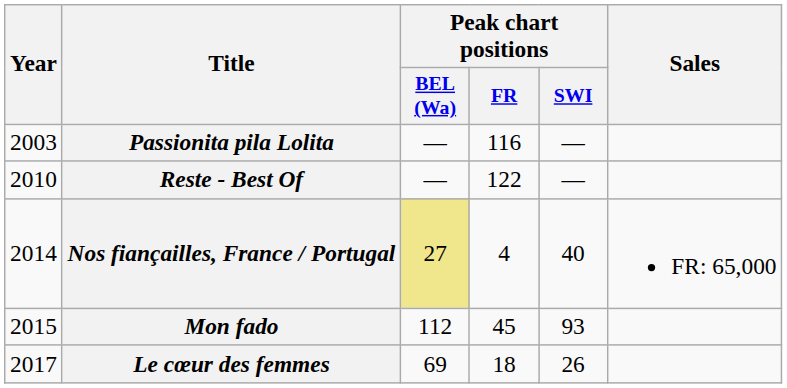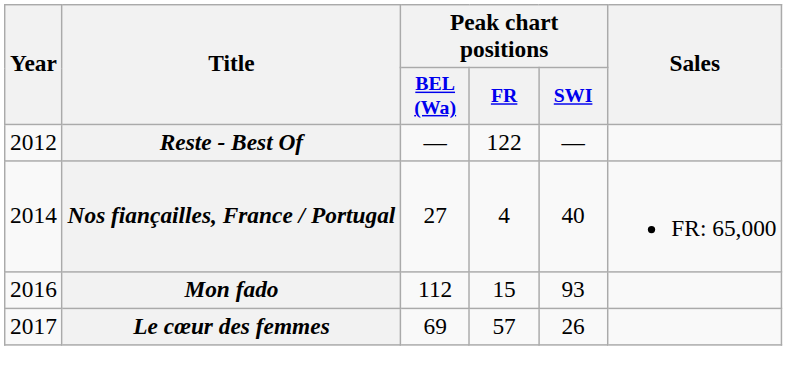- row: 2003 | Passionita pila Lolita | — | 116 | —
Reste - Best Of | Year: 2010 -> 2012
Nos fiançailles, France / Portugal | Peak chart positions / BEL (Wa): khaki background -> no background
Mon fado | Year: 2015 -> 2016
Mon fado | Peak chart positions / FR: 45 -> 15
Le cœur des femmes | Peak chart positions / FR: 18 -> 57
